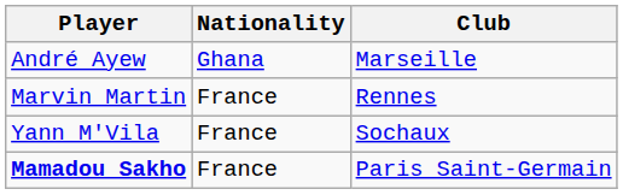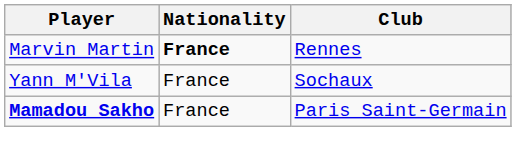- row: André Ayew | Ghana | Marseille
Marvin Martin | Nationality: normal -> bold
